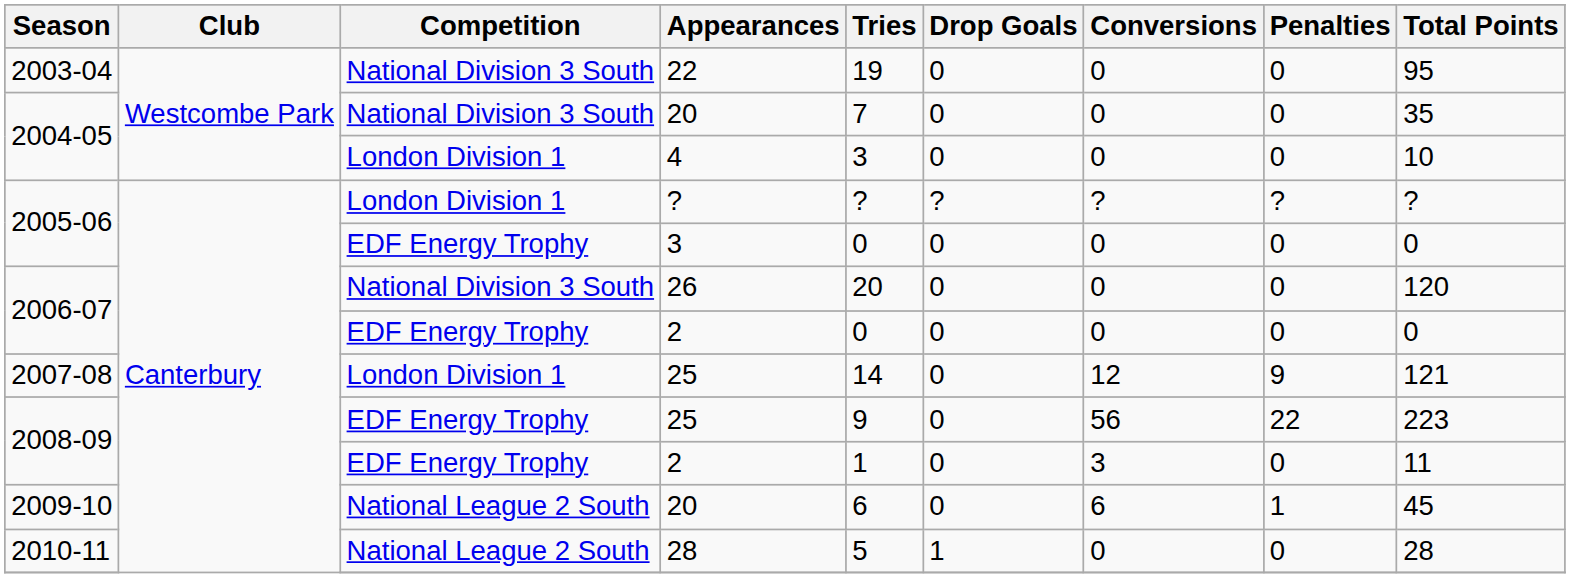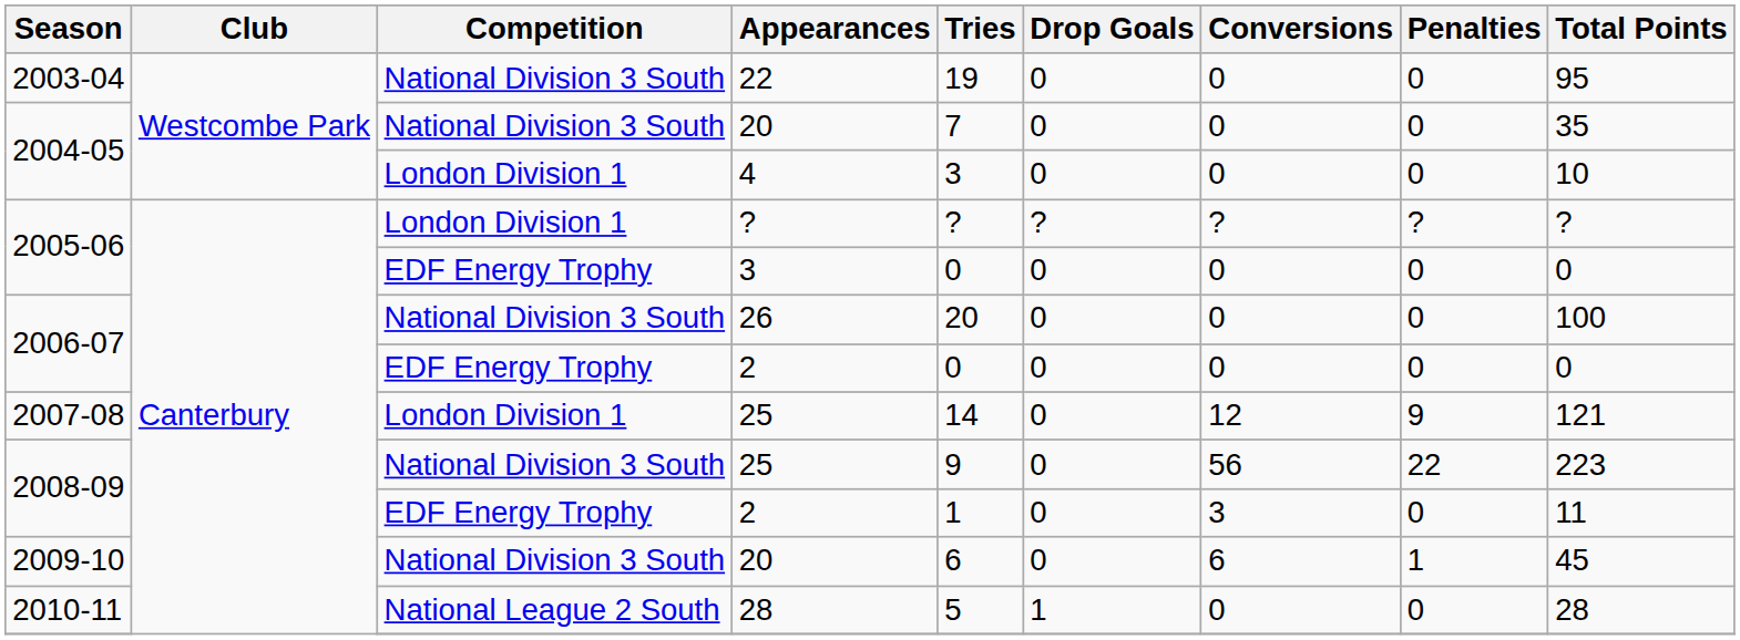26 | Total Points: 120 -> 100
2008-09 / 25 | Competition: EDF Energy Trophy -> National Division 3 South
2009-10 / 20 | Competition: National League 2 South -> National Division 3 South
